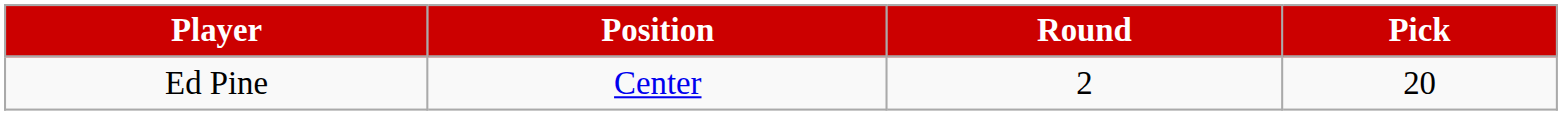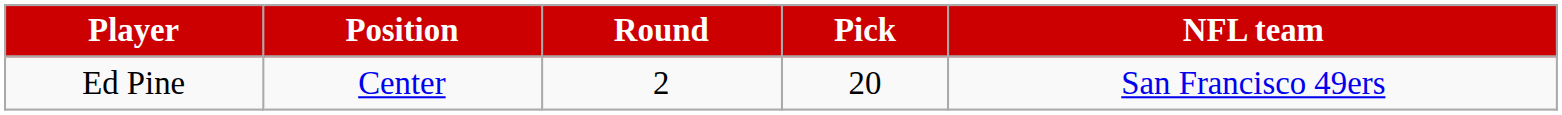+ column: NFL team | San Francisco 49ers
